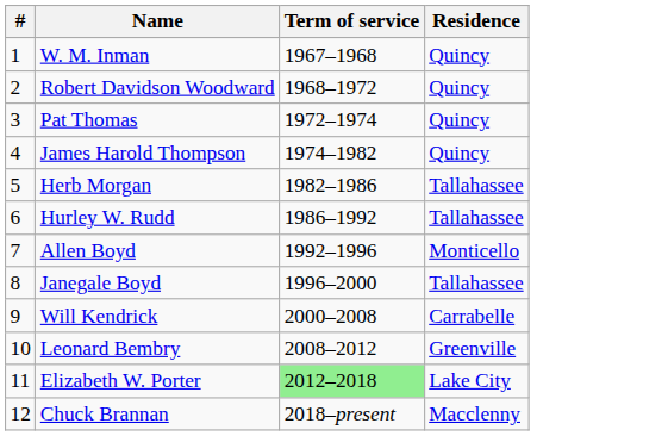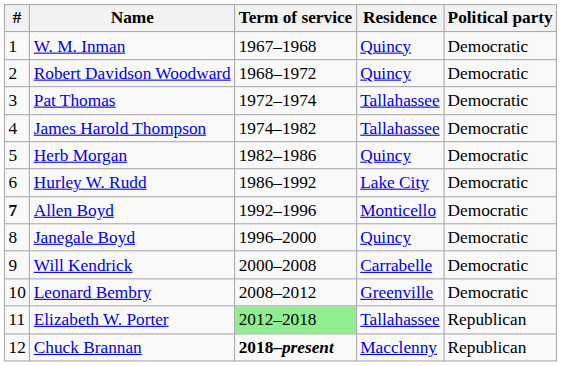+ column: Political party | Democratic | Democratic | Democratic | Democratic | Democratic | Democratic | Democratic | Democratic | Democratic | Democratic | Republican | Republican
Pat Thomas | Residence: Quincy -> Tallahassee
James Harold Thompson | Residence: Quincy -> Tallahassee
Herb Morgan | Residence: Tallahassee -> Quincy
Hurley W. Rudd | Residence: Tallahassee -> Lake City
Allen Boyd | #: normal -> bold
Janegale Boyd | Residence: Tallahassee -> Quincy
Elizabeth W. Porter | Residence: Lake City -> Tallahassee
Chuck Brannan | Term of service: normal -> bold
